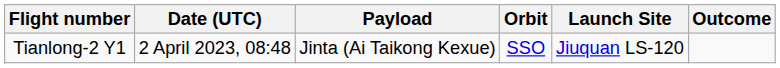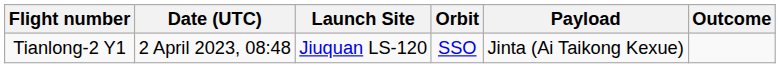columns swapped: Payload <-> Launch Site
